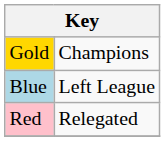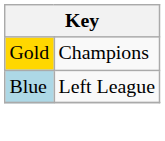- row: Red | Relegated
